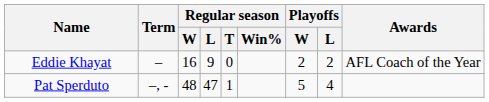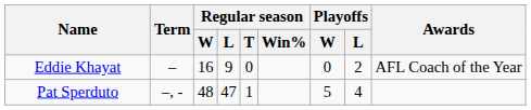Eddie Khayat | Playoffs / W: 2 -> 0
